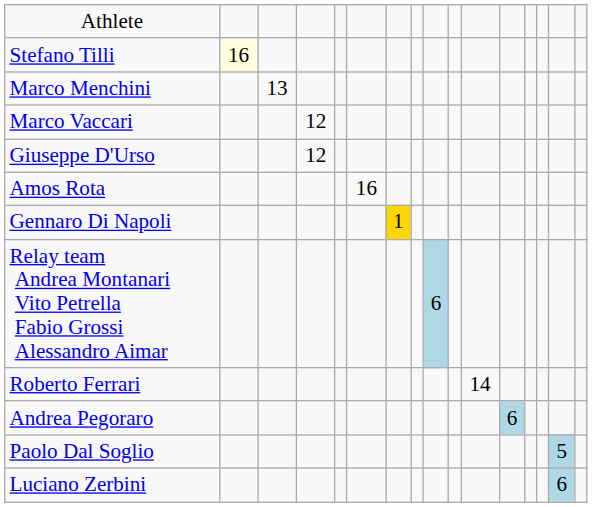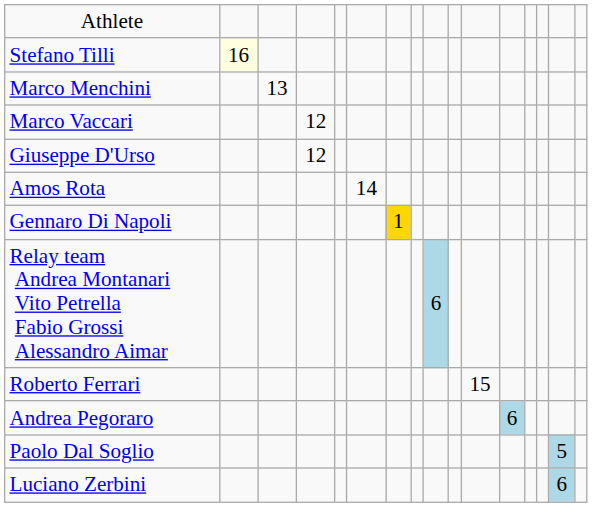Amos Rota | column 6: 16 -> 14
Roberto Ferrari | column 11: 14 -> 15
